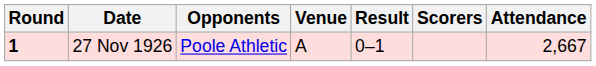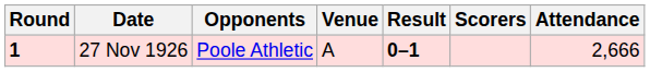27 Nov 1926 | Result: normal -> bold
27 Nov 1926 | Attendance: 2,667 -> 2,666
